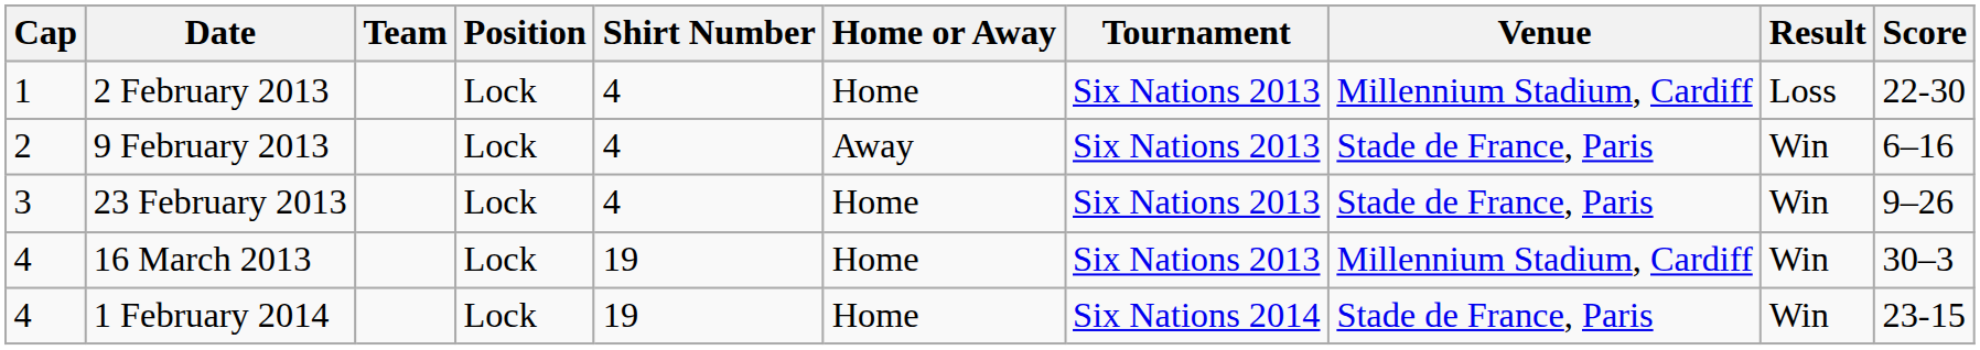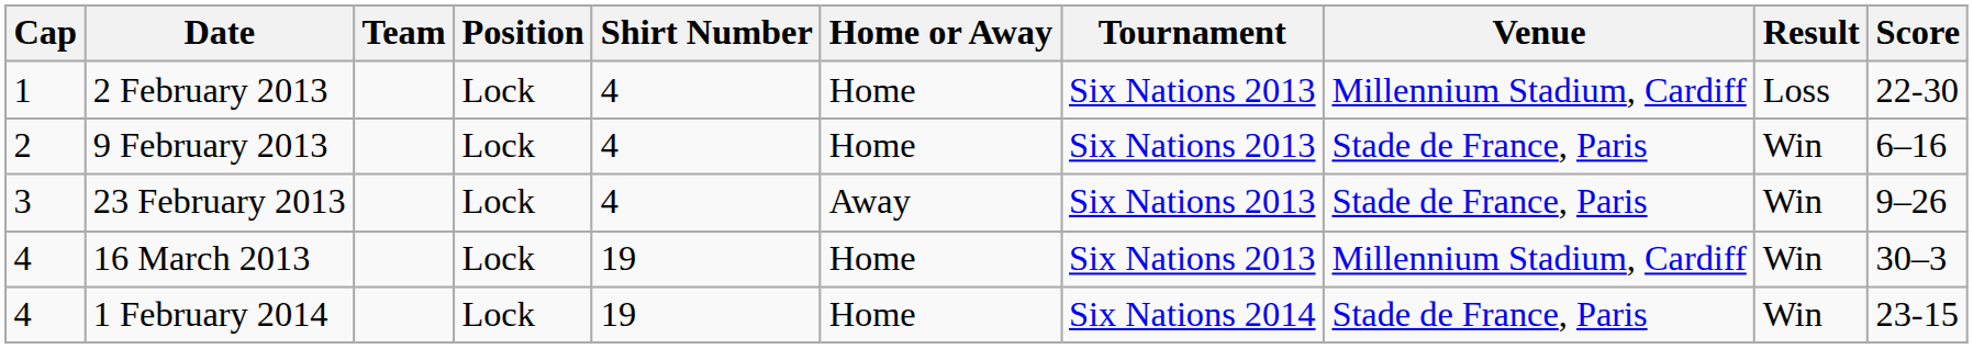9 February 2013 | Home or Away: Away -> Home
23 February 2013 | Home or Away: Home -> Away
